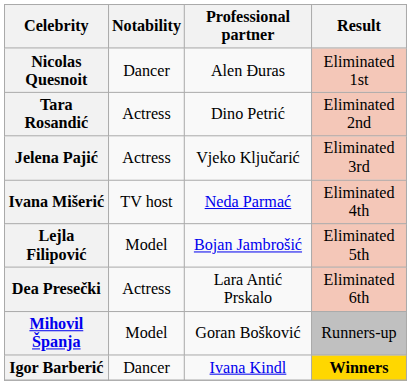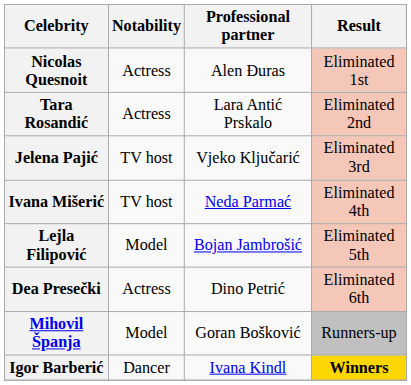Nicolas Quesnoit | Notability: Dancer -> Actress
Tara Rosandić | Professional partner: Dino Petrić -> Lara Antić Prskalo
Jelena Pajić | Notability: Actress -> TV host
Dea Presečki | Professional partner: Lara Antić Prskalo -> Dino Petrić
